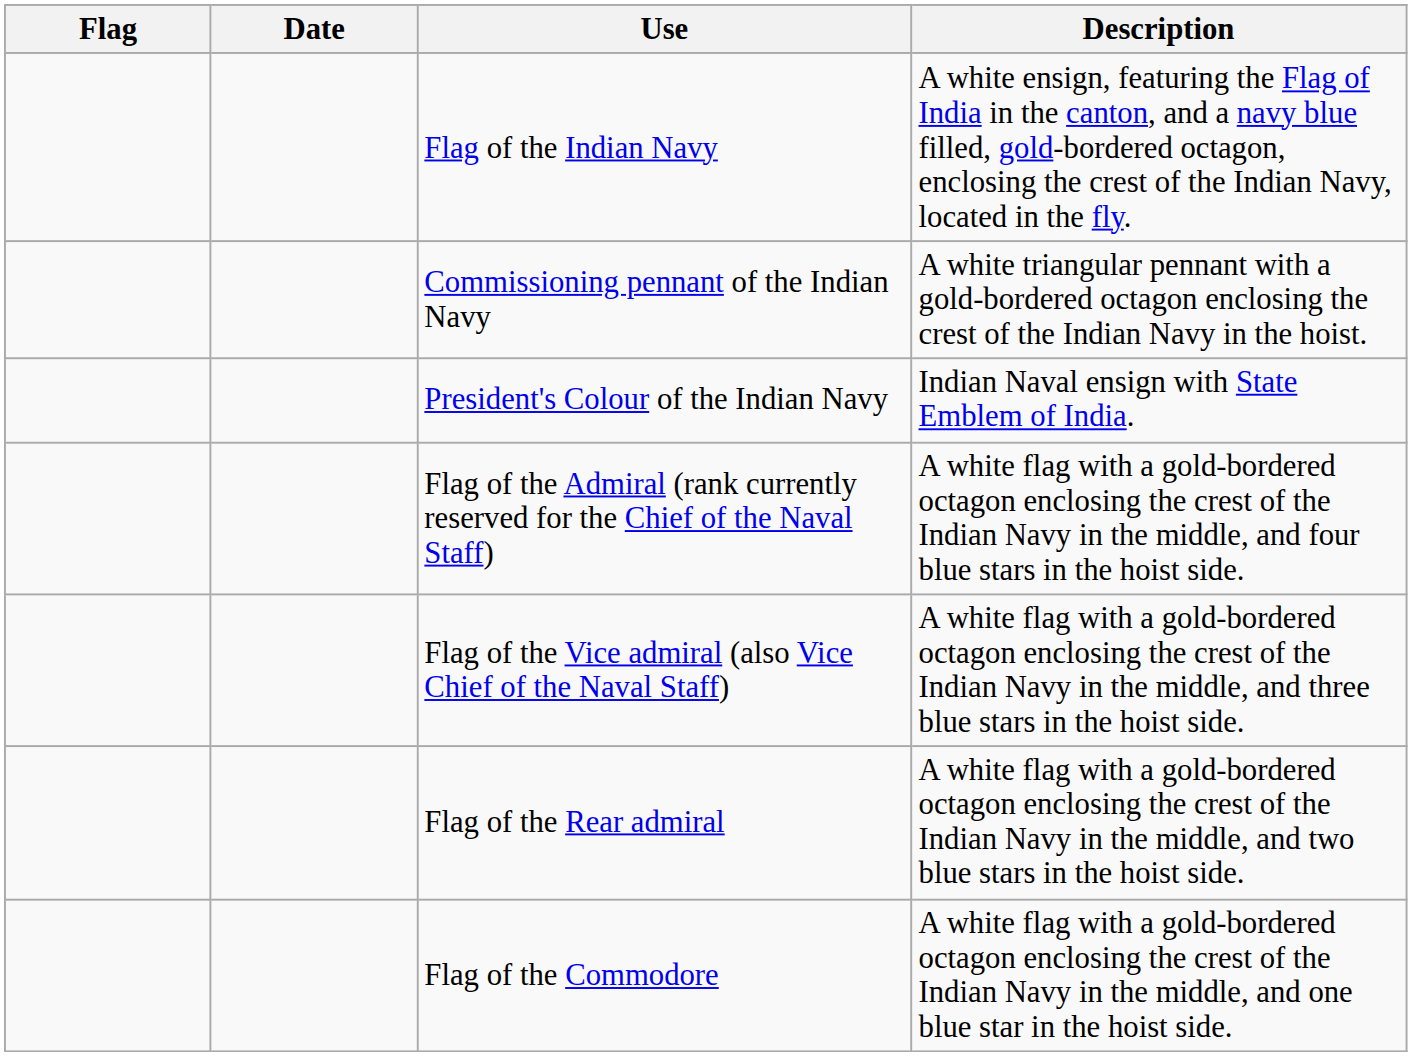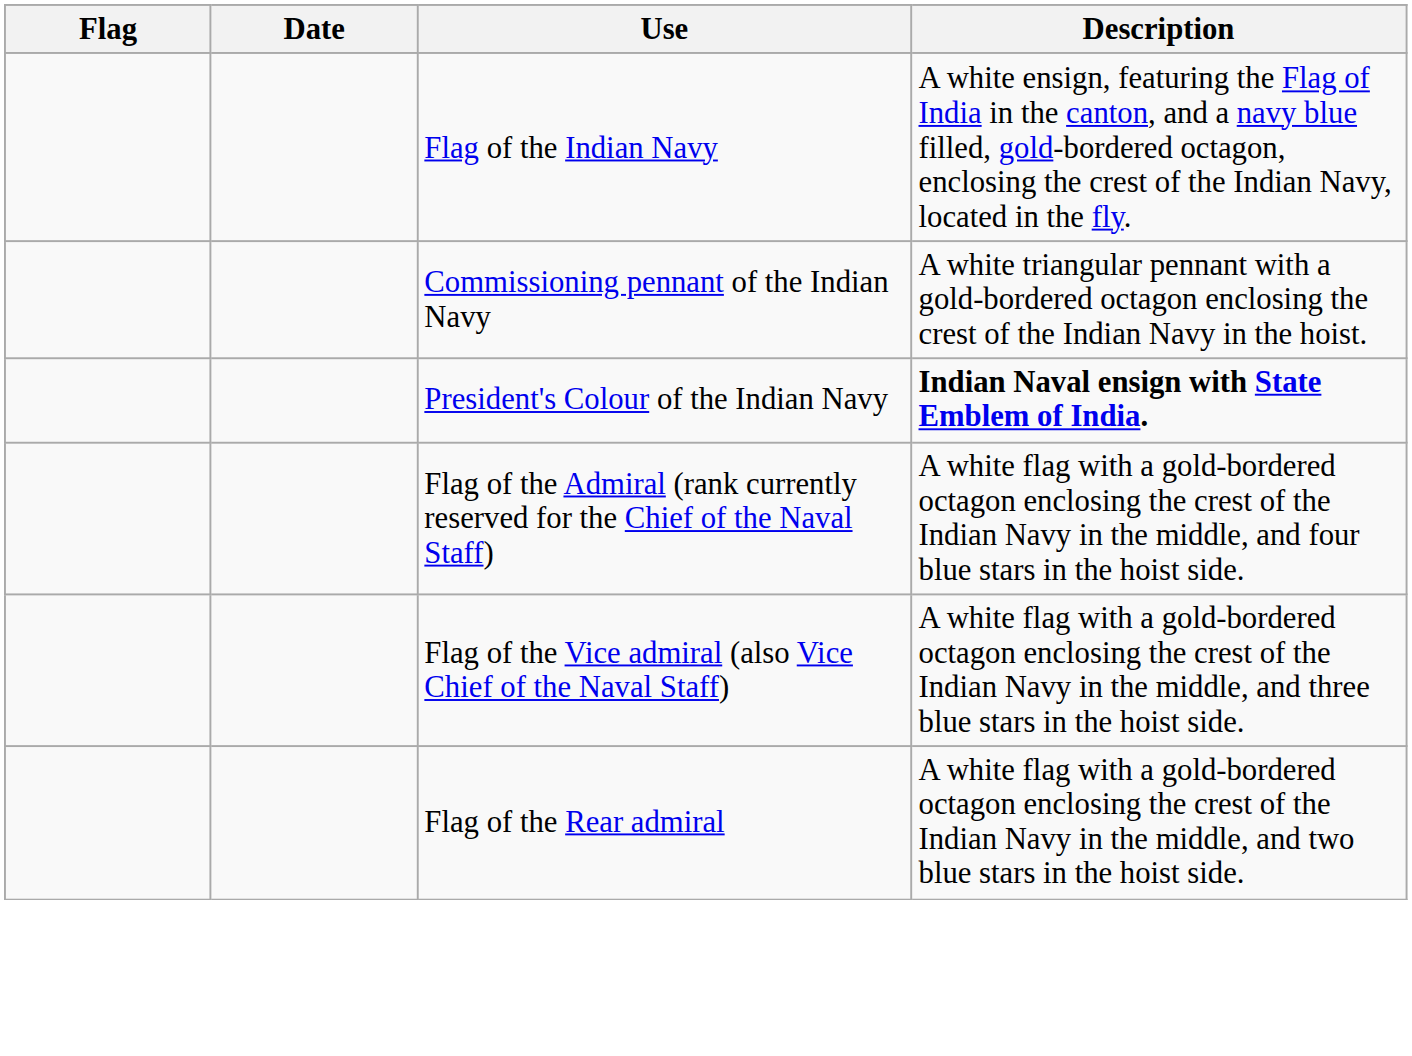President's Colour of the Indian Navy | Description: normal -> bold
- row: Flag of the Commodore | A white flag with a gold-bordered octagon enclosing the crest of the Indian Navy in the middle, and one blue star in the hoist side.
